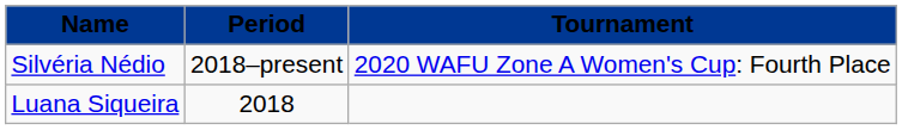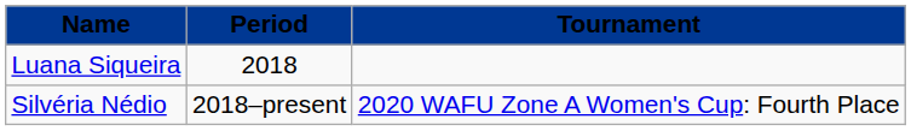rows swapped: Luana Siqueira <-> Silvéria Nédio
